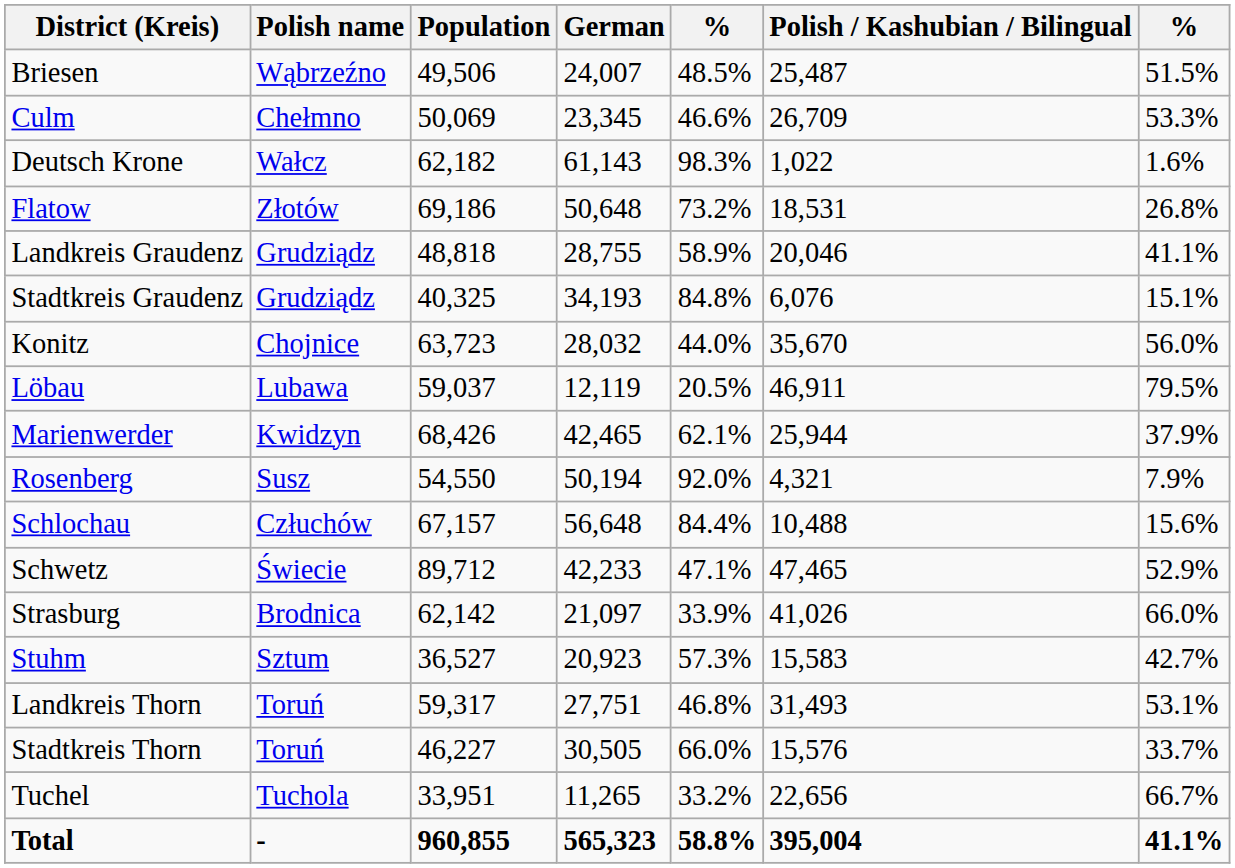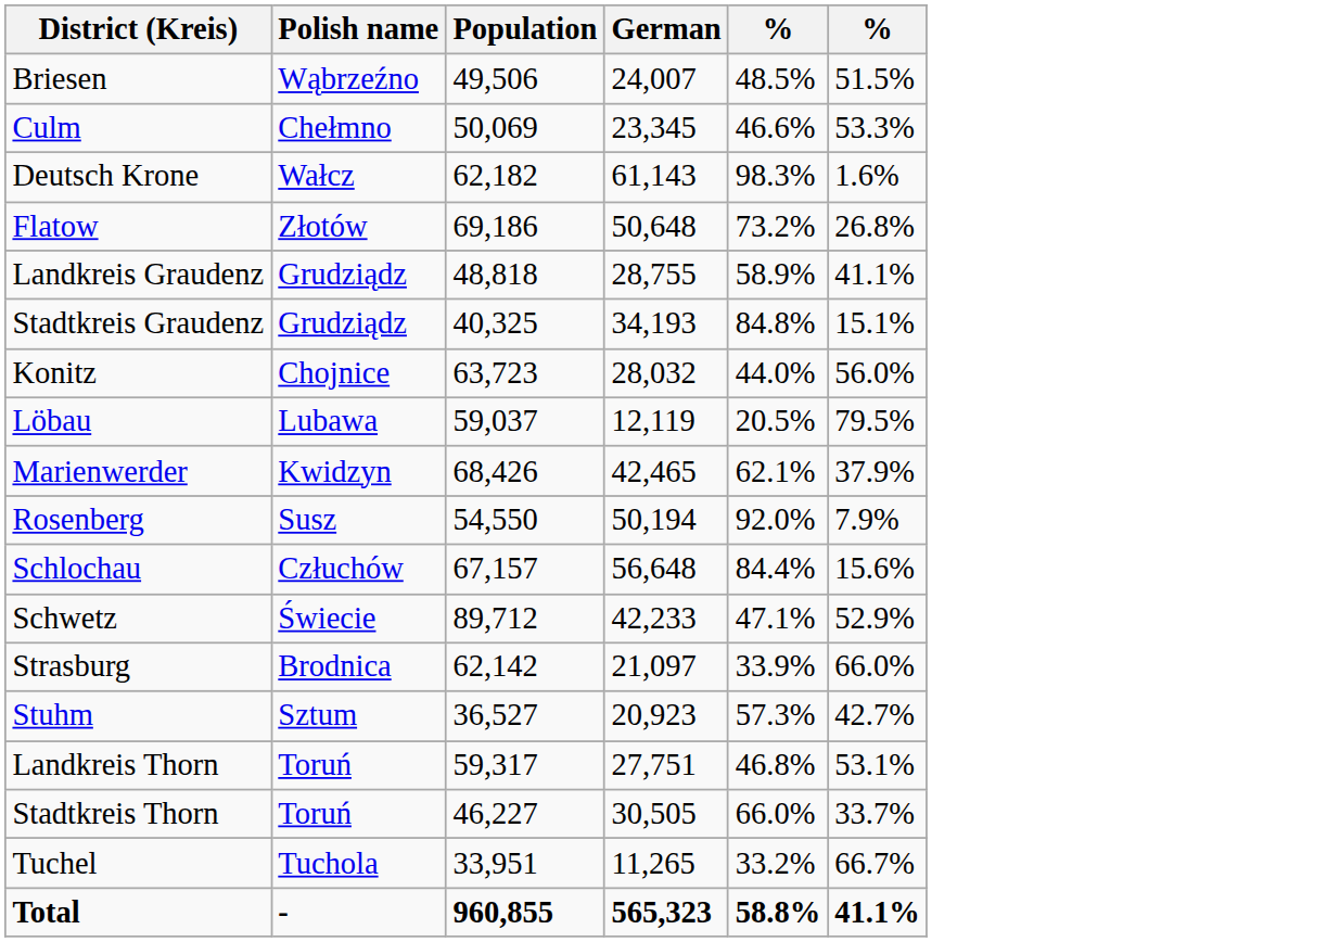- column: Polish / Kashubian / Bilingual | 25,487 | 26,709 | 1,022 | 18,531 | 20,046 | 6,076 | 35,670 | 46,911 | 25,944 | 4,321 | 10,488 | 47,465 | 41,026 | 15,583 | 31,493 | 15,576 | 22,656 | 395,004
